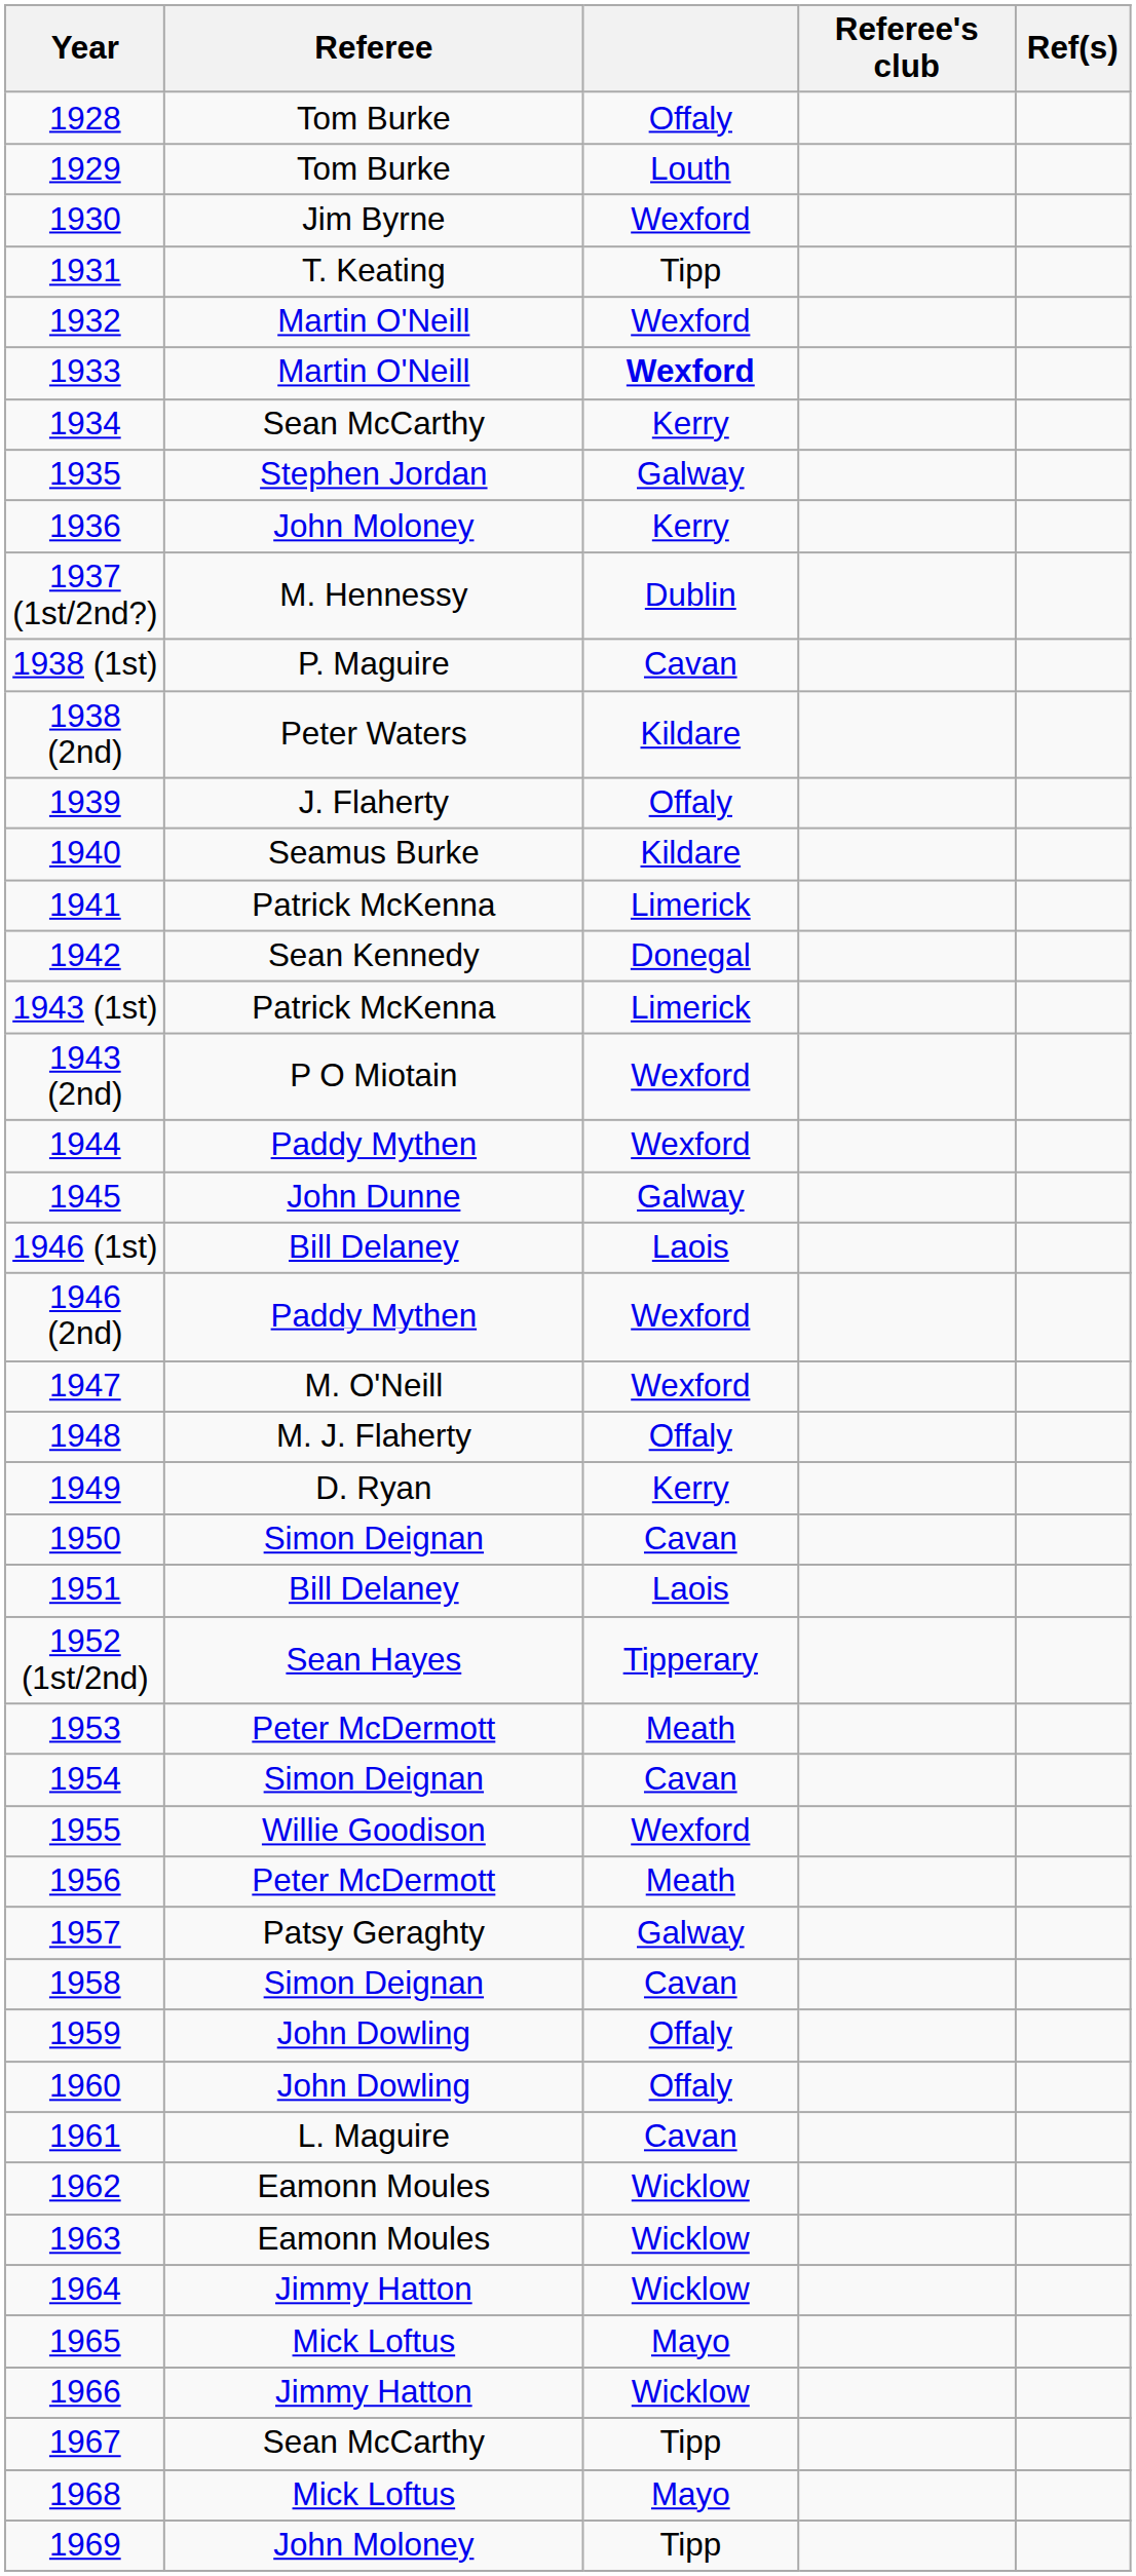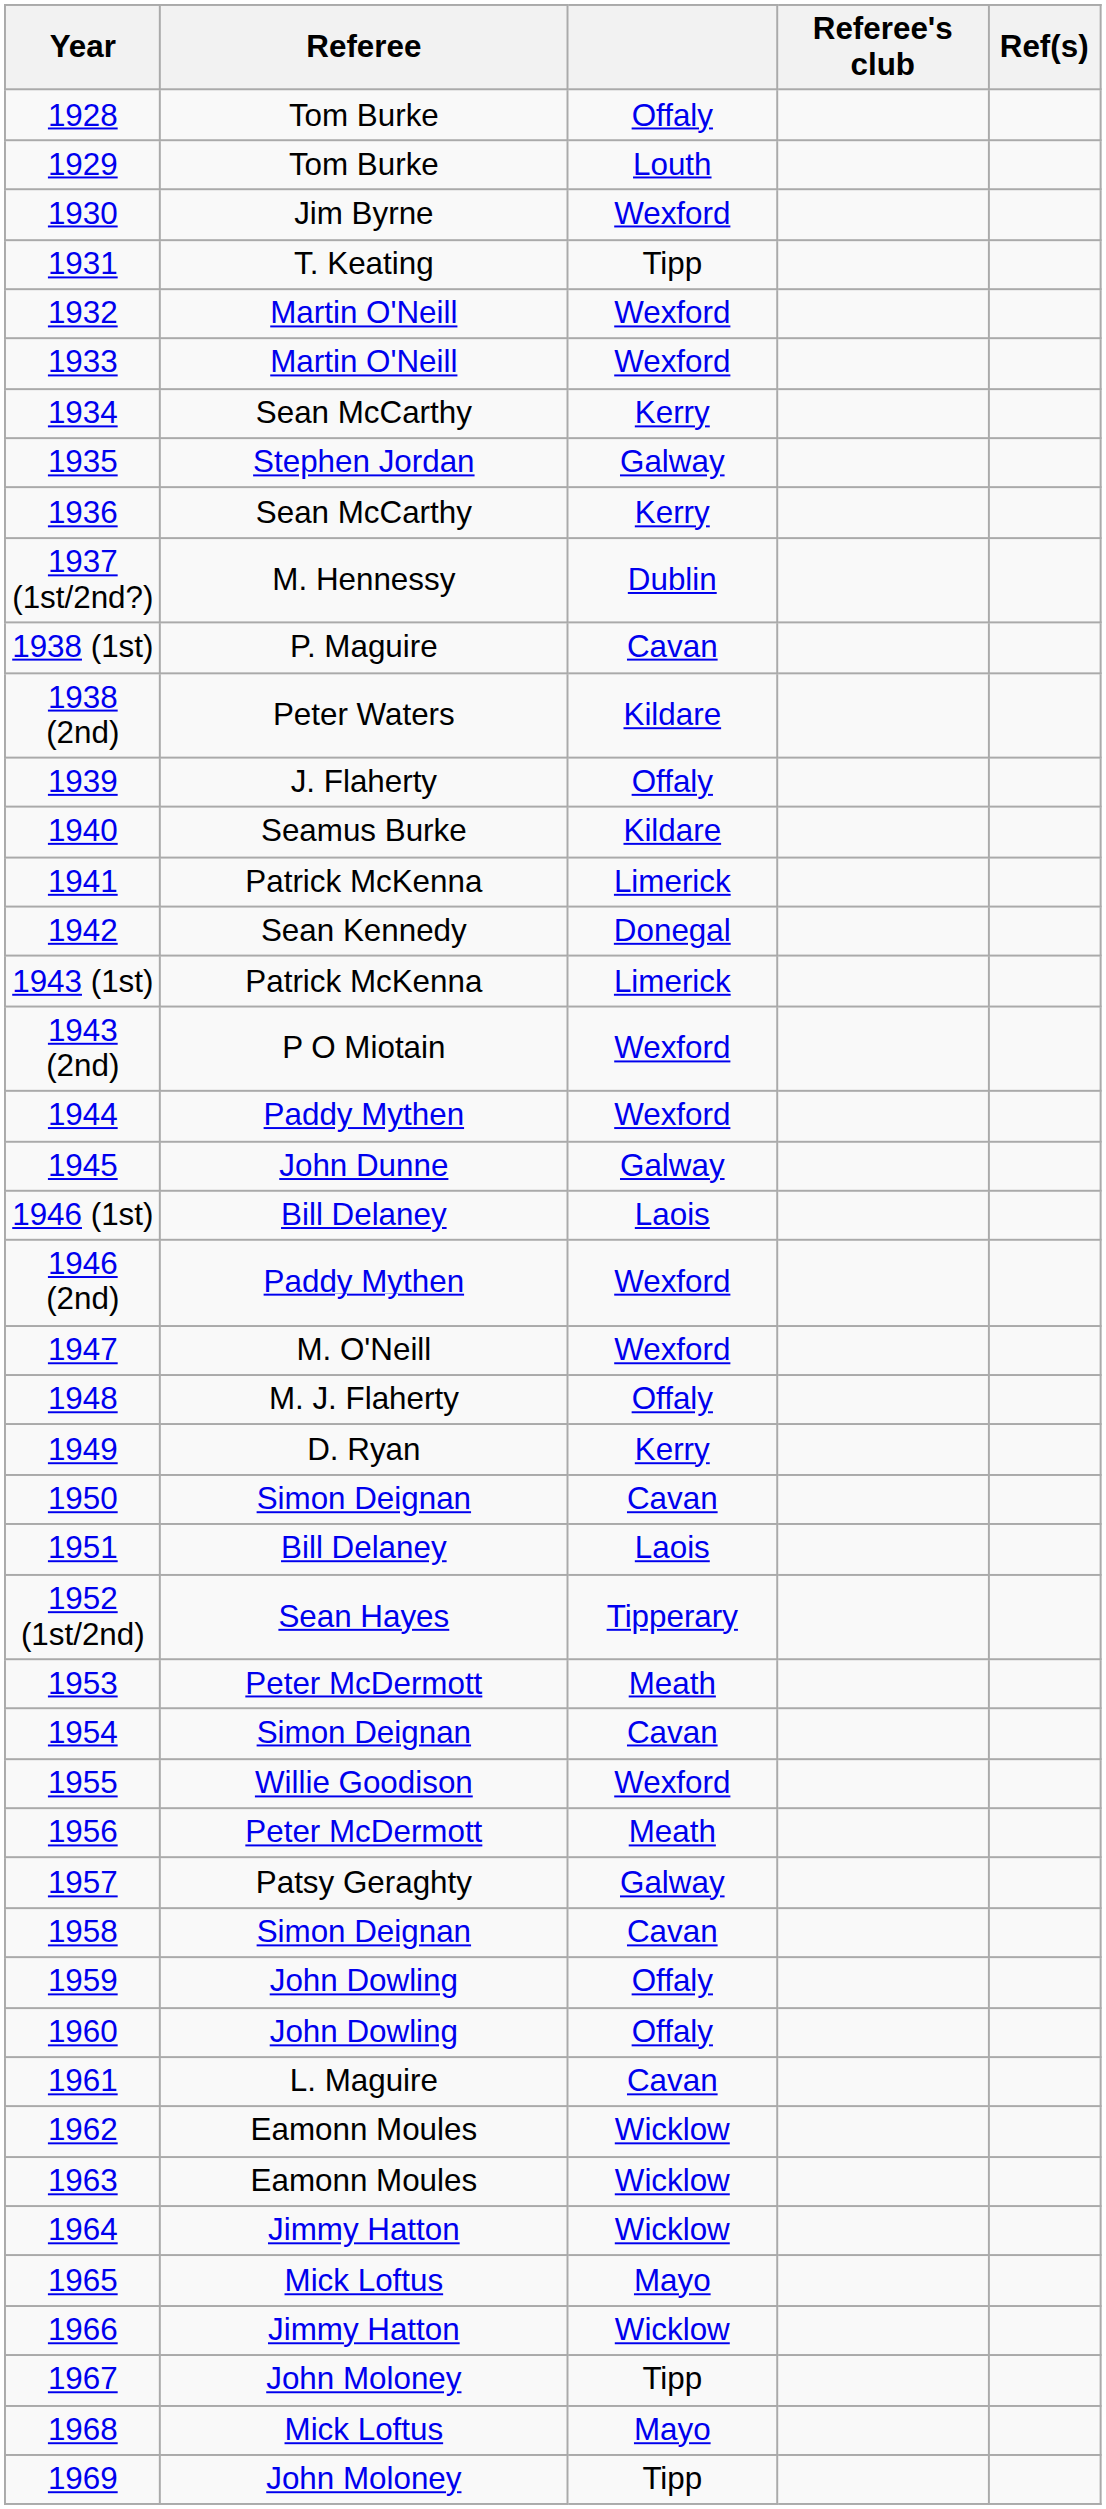1933 | column 3: bold -> normal
1936 | Referee: John Moloney -> Sean McCarthy
1967 | Referee: Sean McCarthy -> John Moloney
